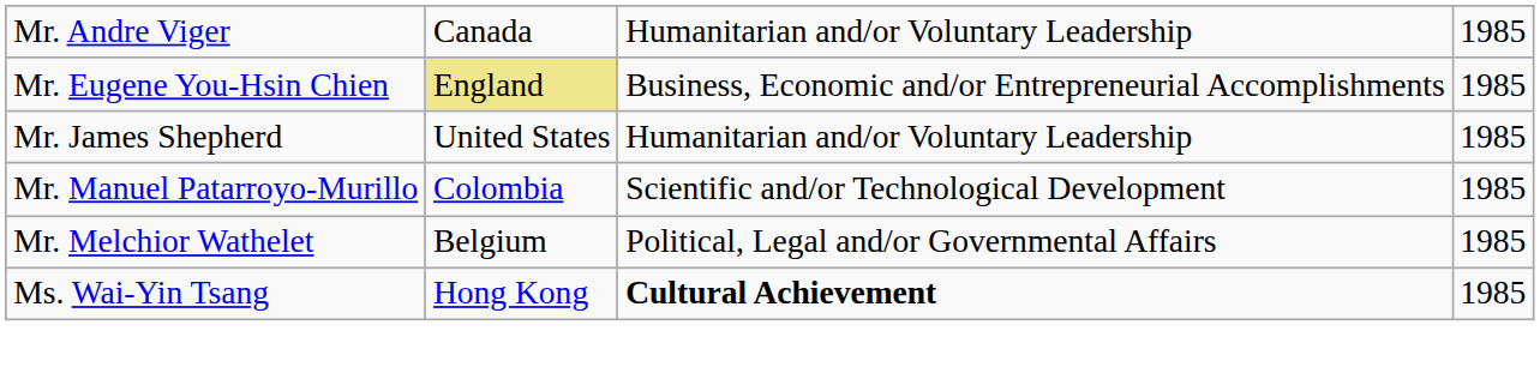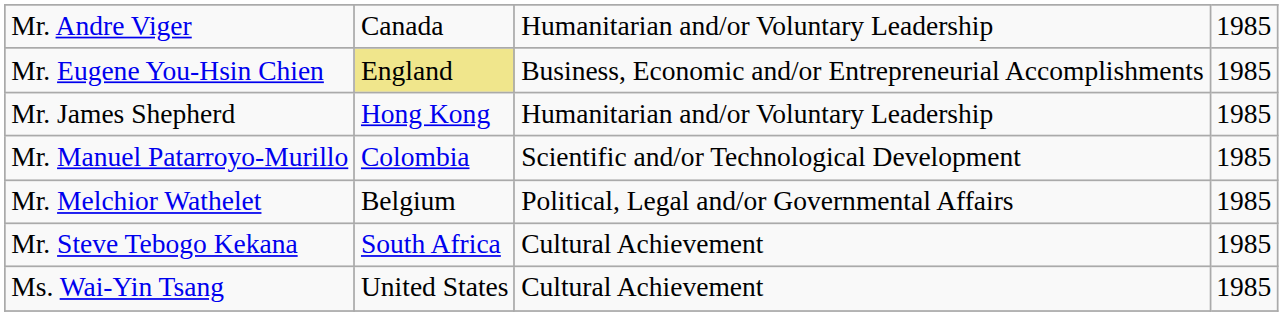Mr. James Shepherd | column 2: United States -> Hong Kong
+ row: Mr. Steve Tebogo Kekana | South Africa | Cultural Achievement | 1985
Ms. Wai-Yin Tsang | column 2: Hong Kong -> United States
Ms. Wai-Yin Tsang | column 3: bold -> normal
